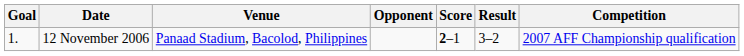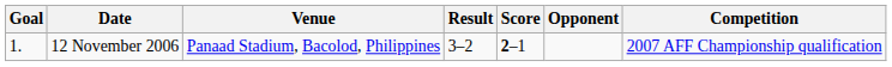columns swapped: Opponent <-> Result
